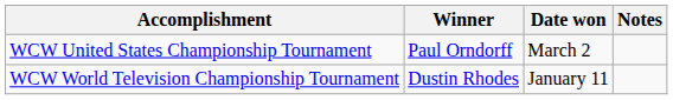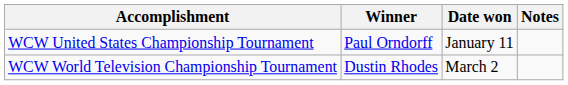WCW United States Championship Tournament | Date won: March 2 -> January 11
WCW World Television Championship Tournament | Date won: January 11 -> March 2
